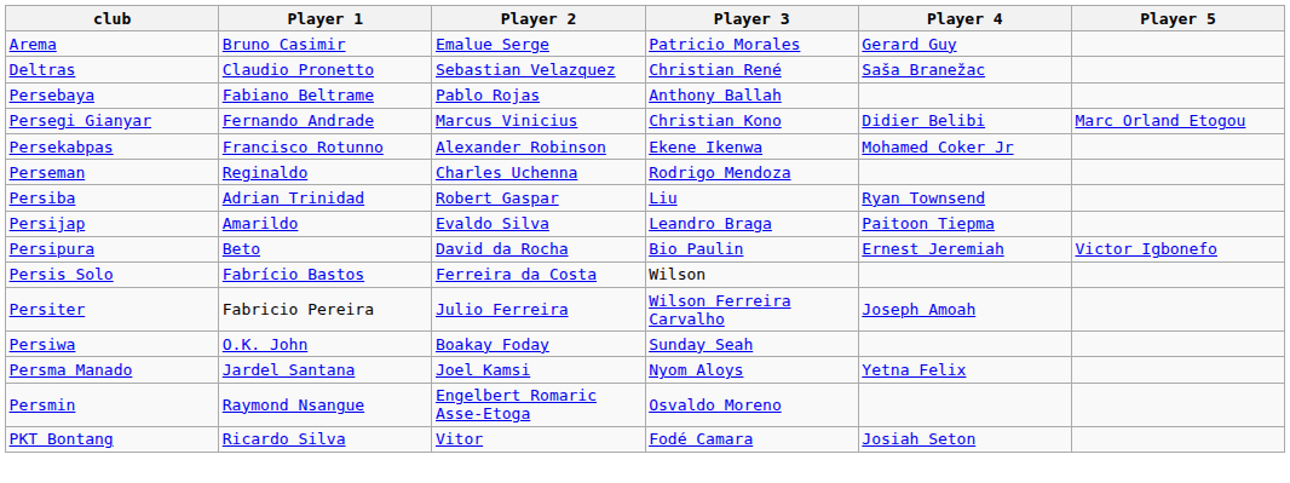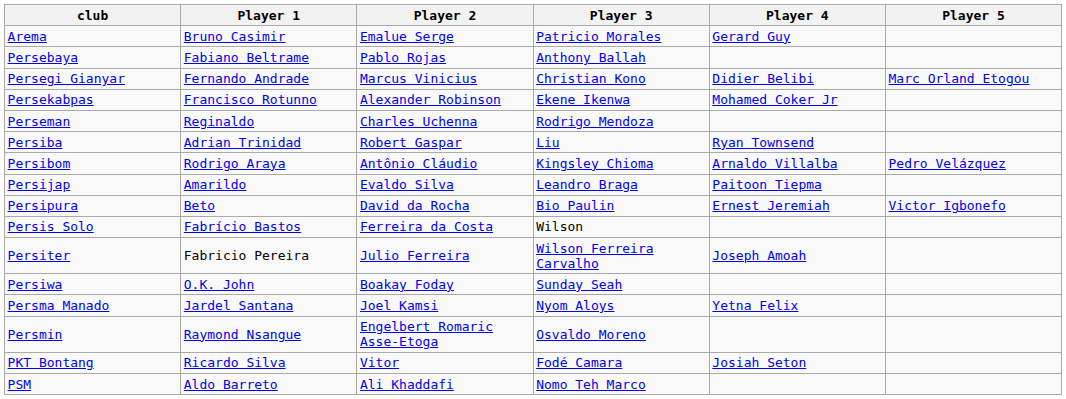- row: Deltras | Claudio Pronetto | Sebastian Velazquez | Christian René | Saša Branežac
+ row: Persibom | Rodrigo Araya | Antônio Cláudio | Kingsley Chioma | Arnaldo Villalba | Pedro Velázquez
+ row: PSM | Aldo Barreto | Ali Khaddafi | Nomo Teh Marco
